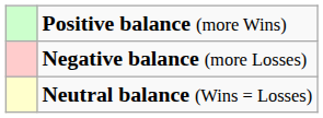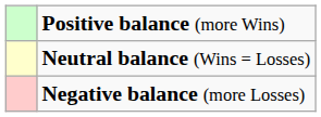rows swapped: Negative balance (more Losses) <-> Neutral balance (Wins = Losses)
